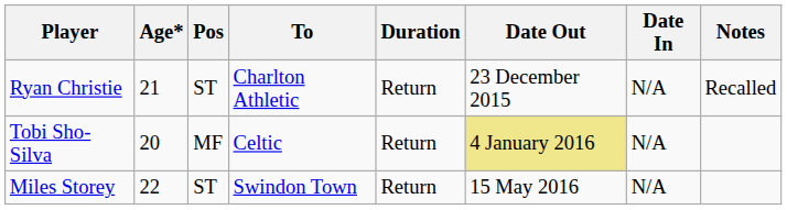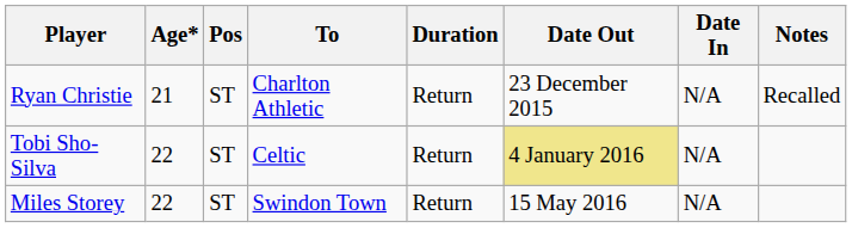Tobi Sho-Silva | Age*: 20 -> 22
Tobi Sho-Silva | Pos: MF -> ST
